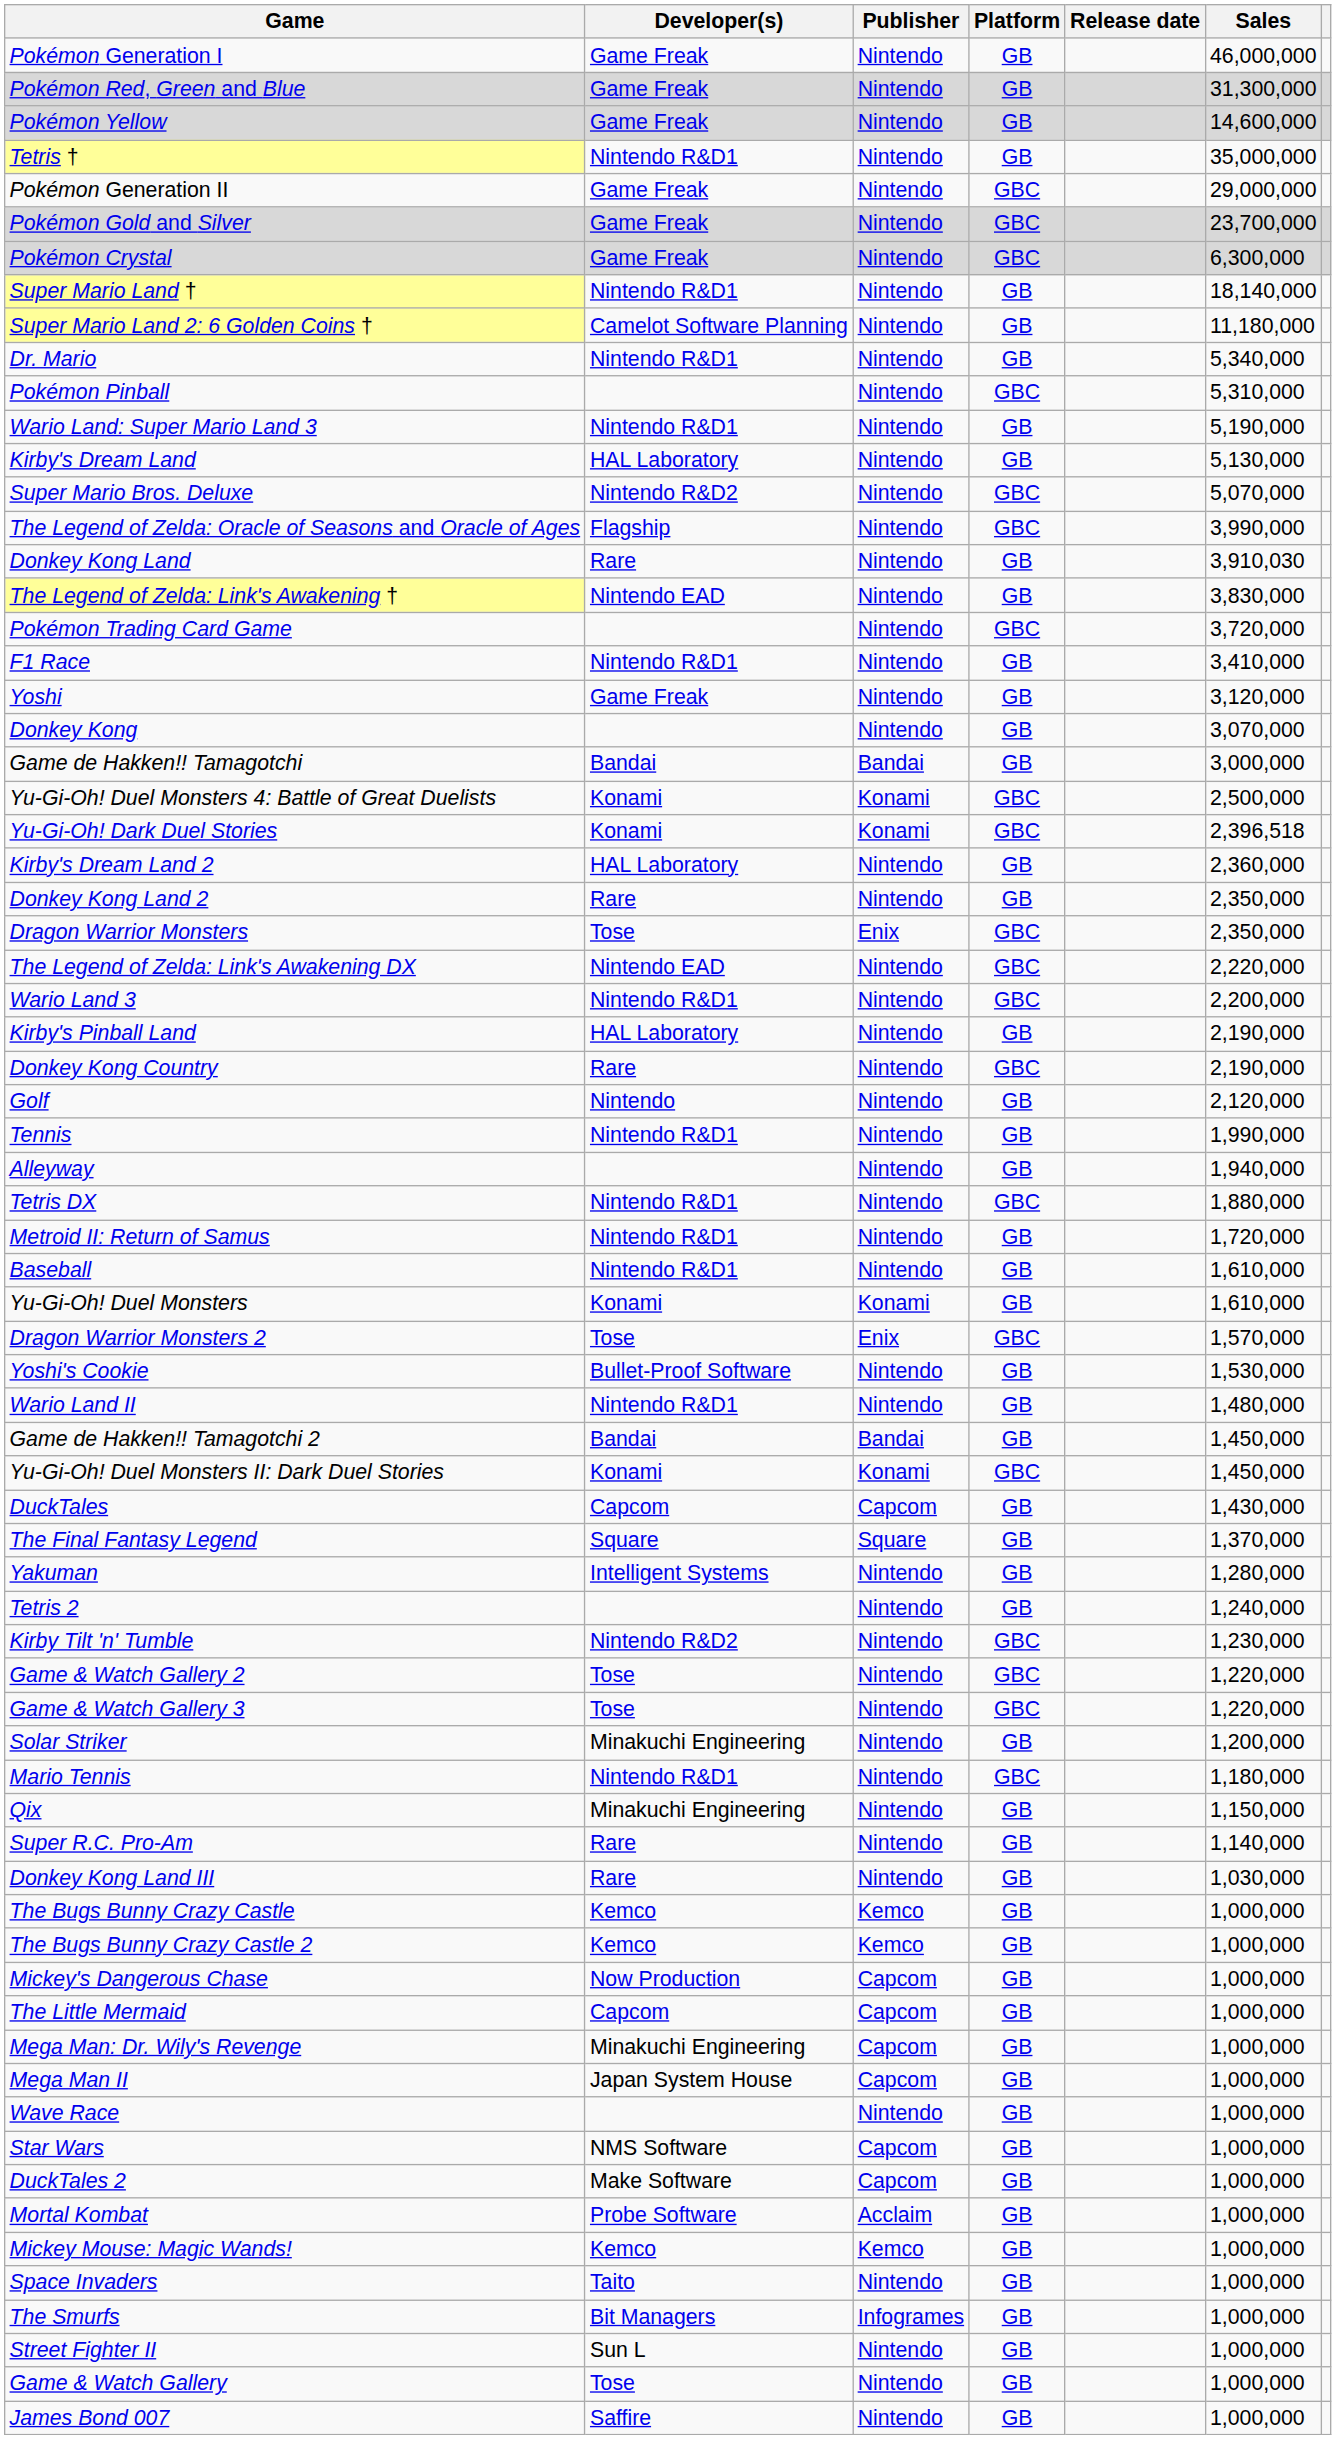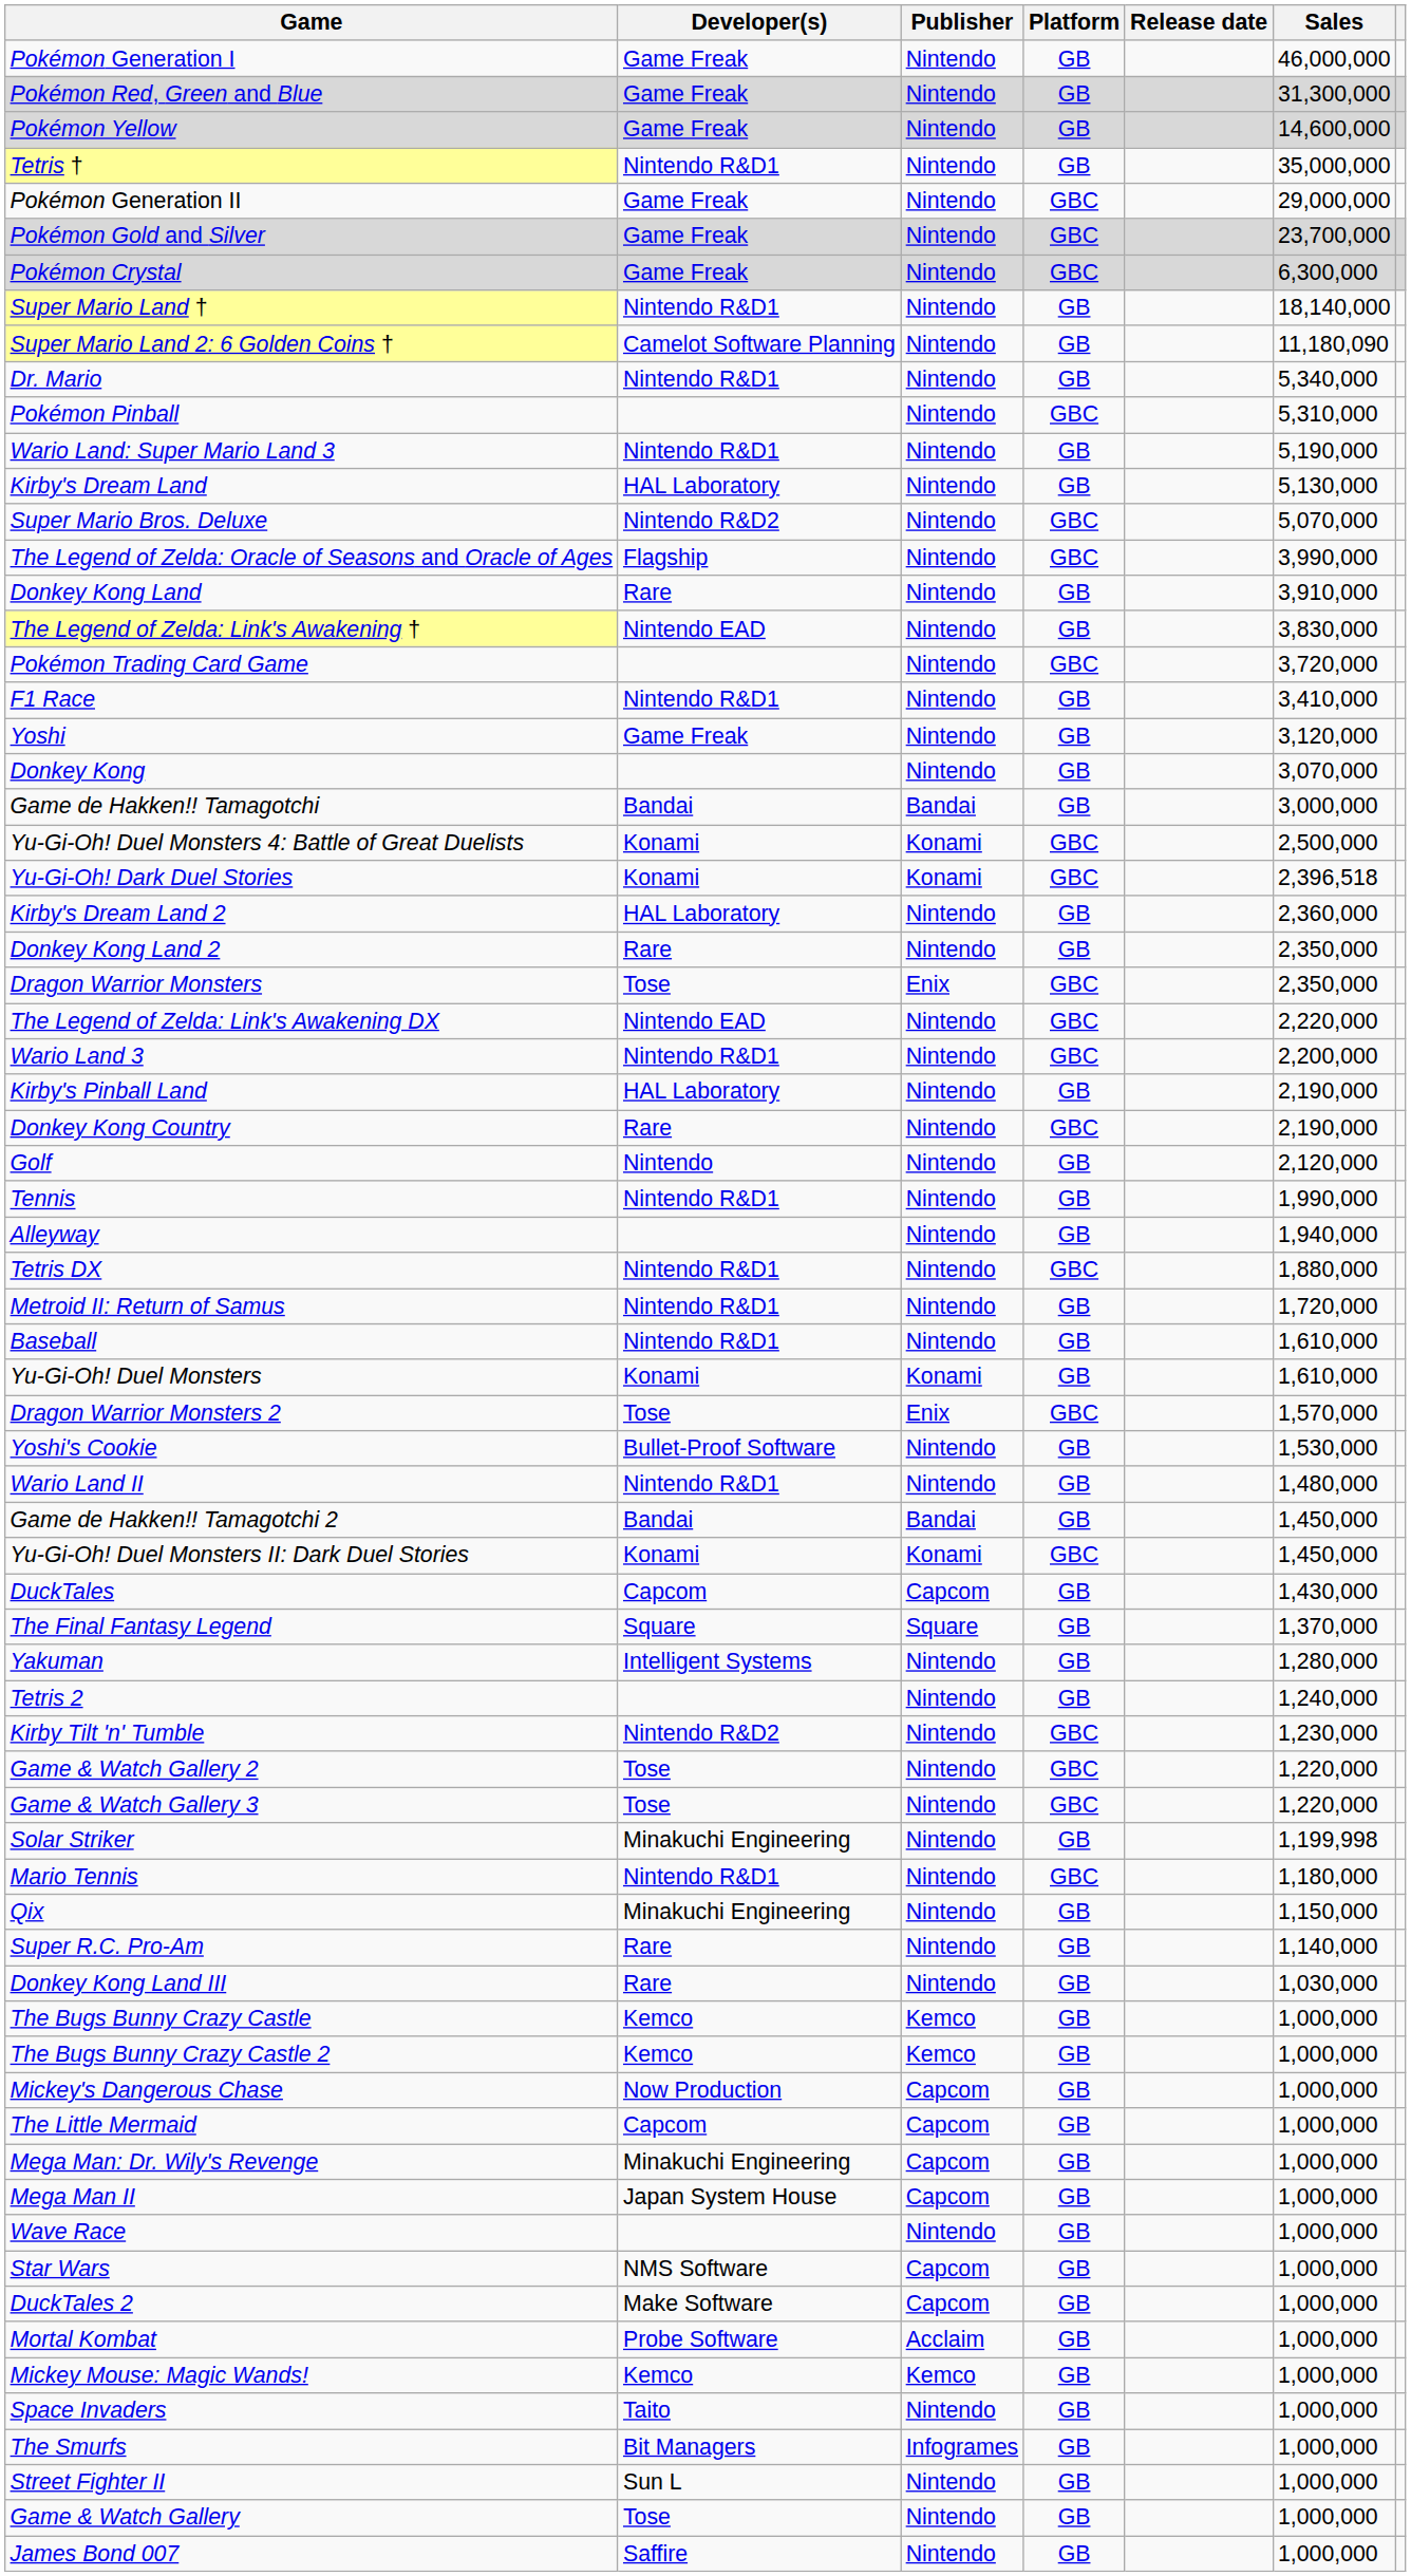Super Mario Land 2: 6 Golden Coins † | Sales: 11,180,000 -> 11,180,090
Donkey Kong Land | Sales: 3,910,030 -> 3,910,000
Solar Striker | Sales: 1,200,000 -> 1,199,998
